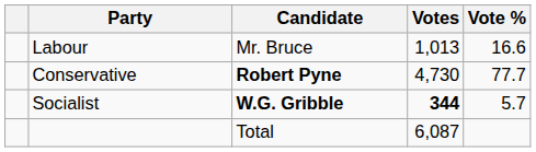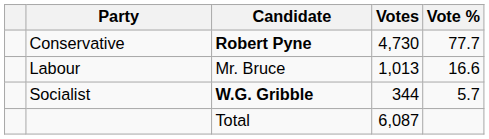rows swapped: Conservative <-> Labour
Socialist | Votes: bold -> normal
